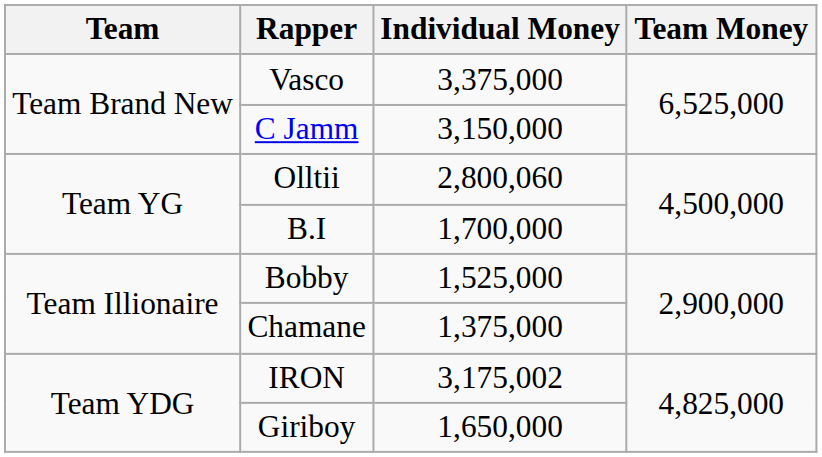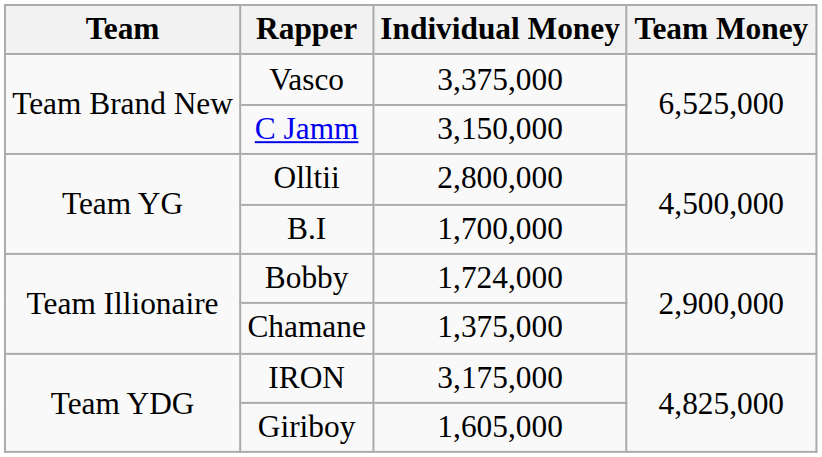Olltii | Individual Money: 2,800,060 -> 2,800,000
Bobby | Individual Money: 1,525,000 -> 1,724,000
IRON | Individual Money: 3,175,002 -> 3,175,000
Giriboy | Individual Money: 1,650,000 -> 1,605,000
